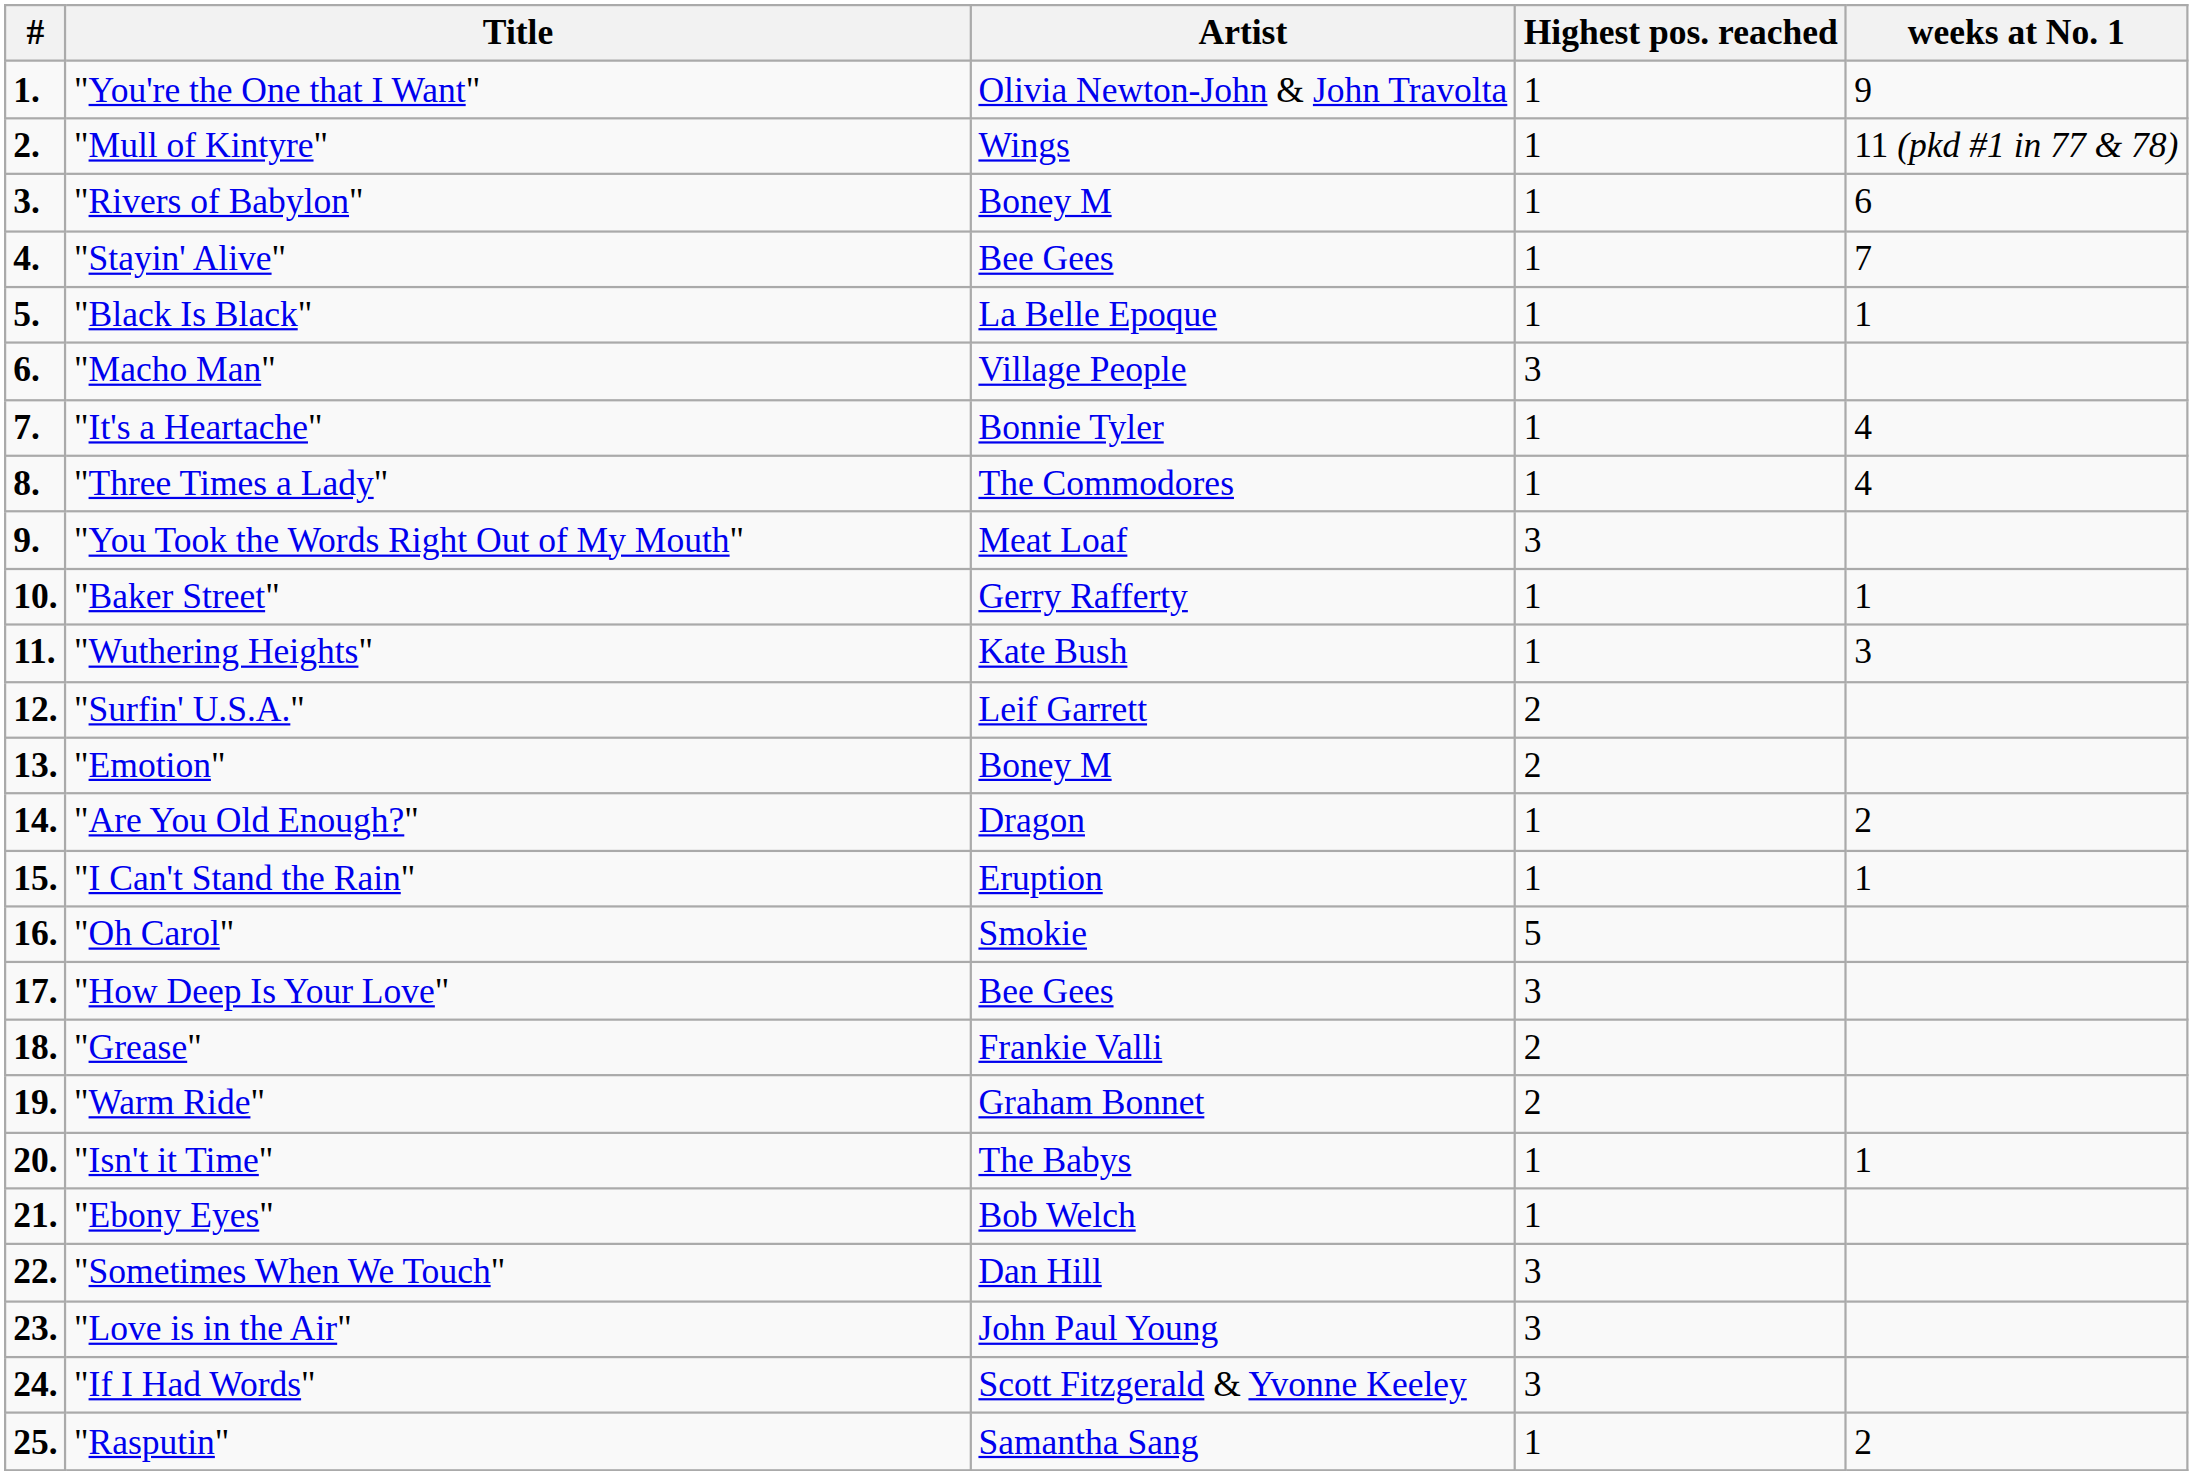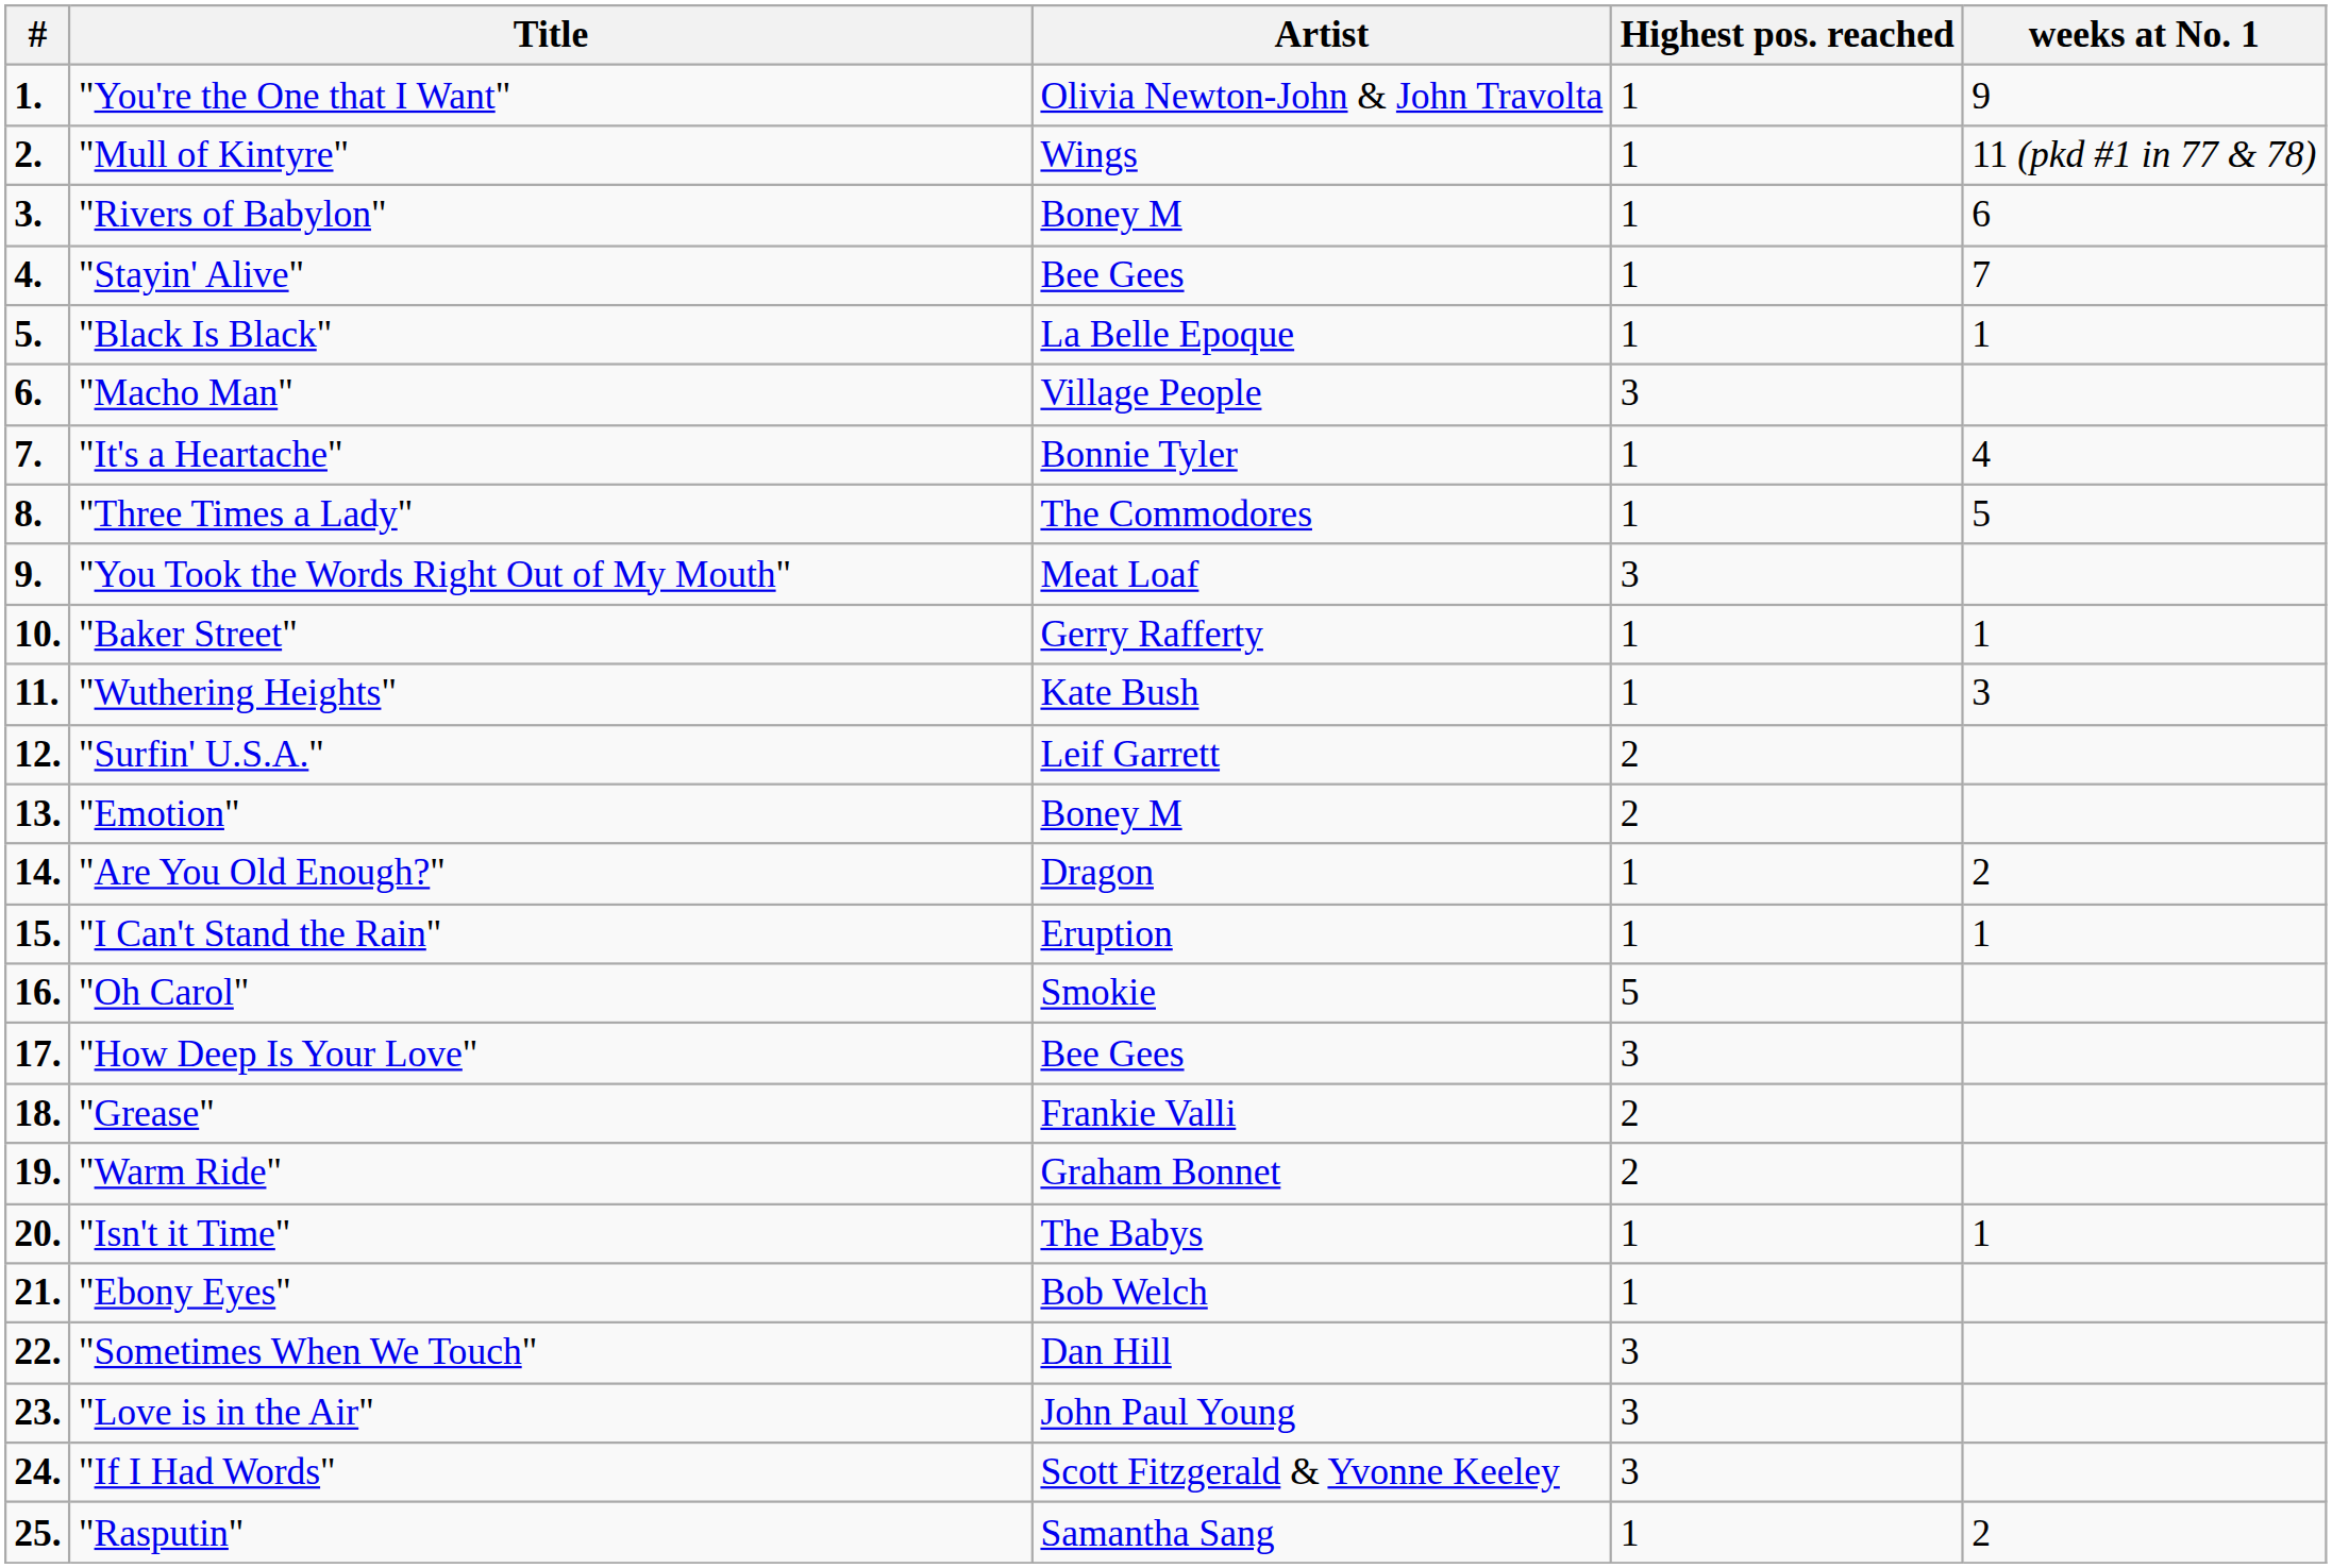"Three Times a Lady" | weeks at No. 1: 4 -> 5
